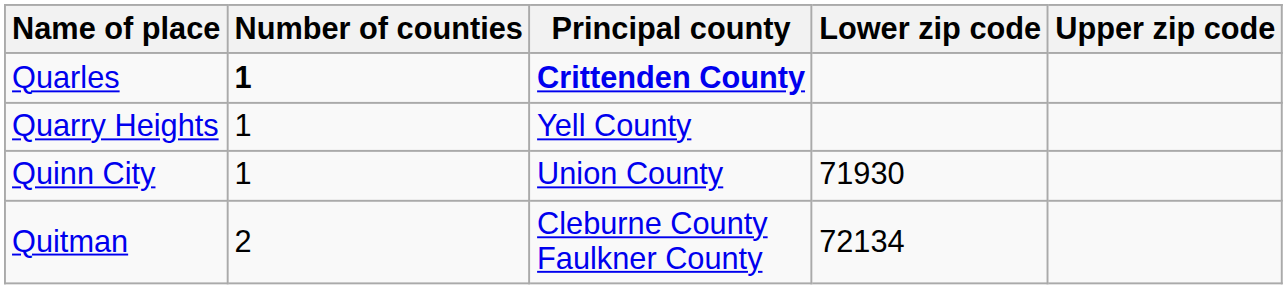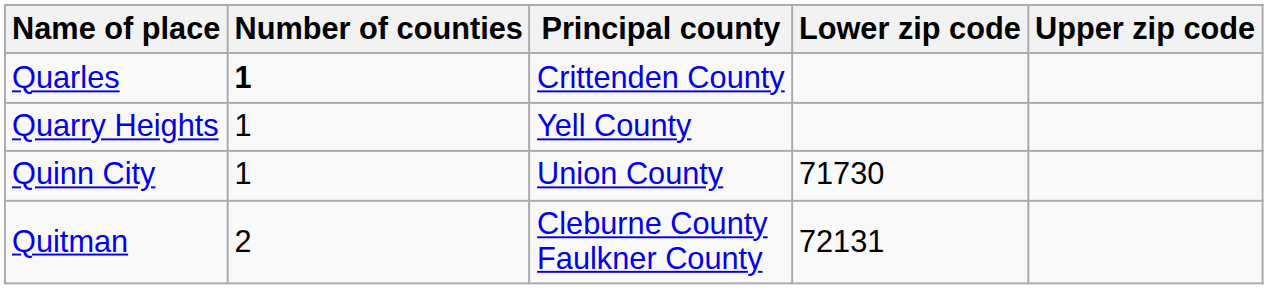Quarles | Principal county: bold -> normal
Quinn City | Lower zip code: 71930 -> 71730
Quitman | Lower zip code: 72134 -> 72131
